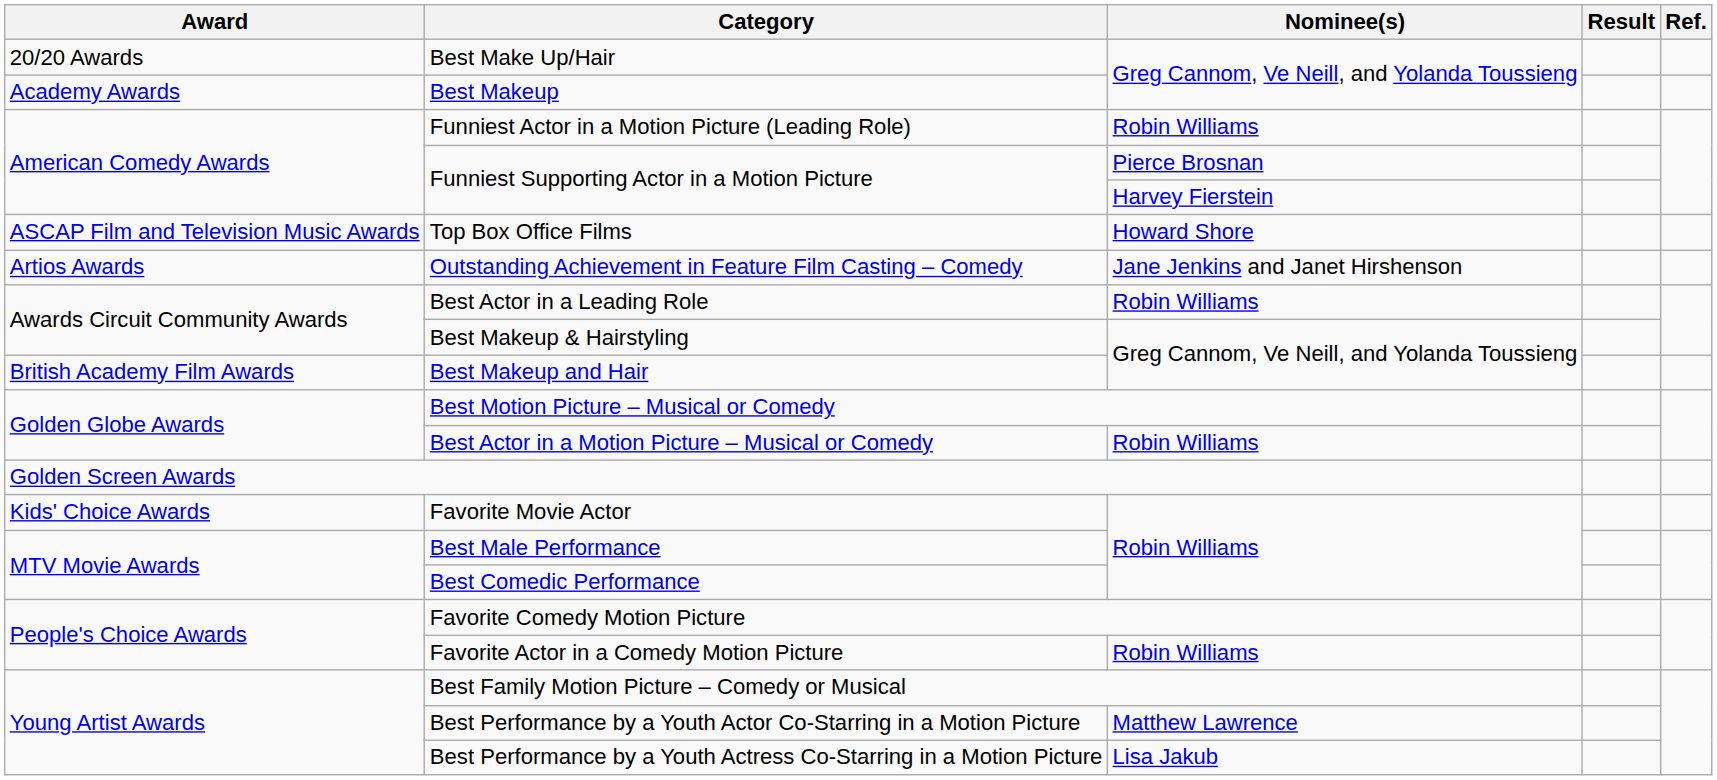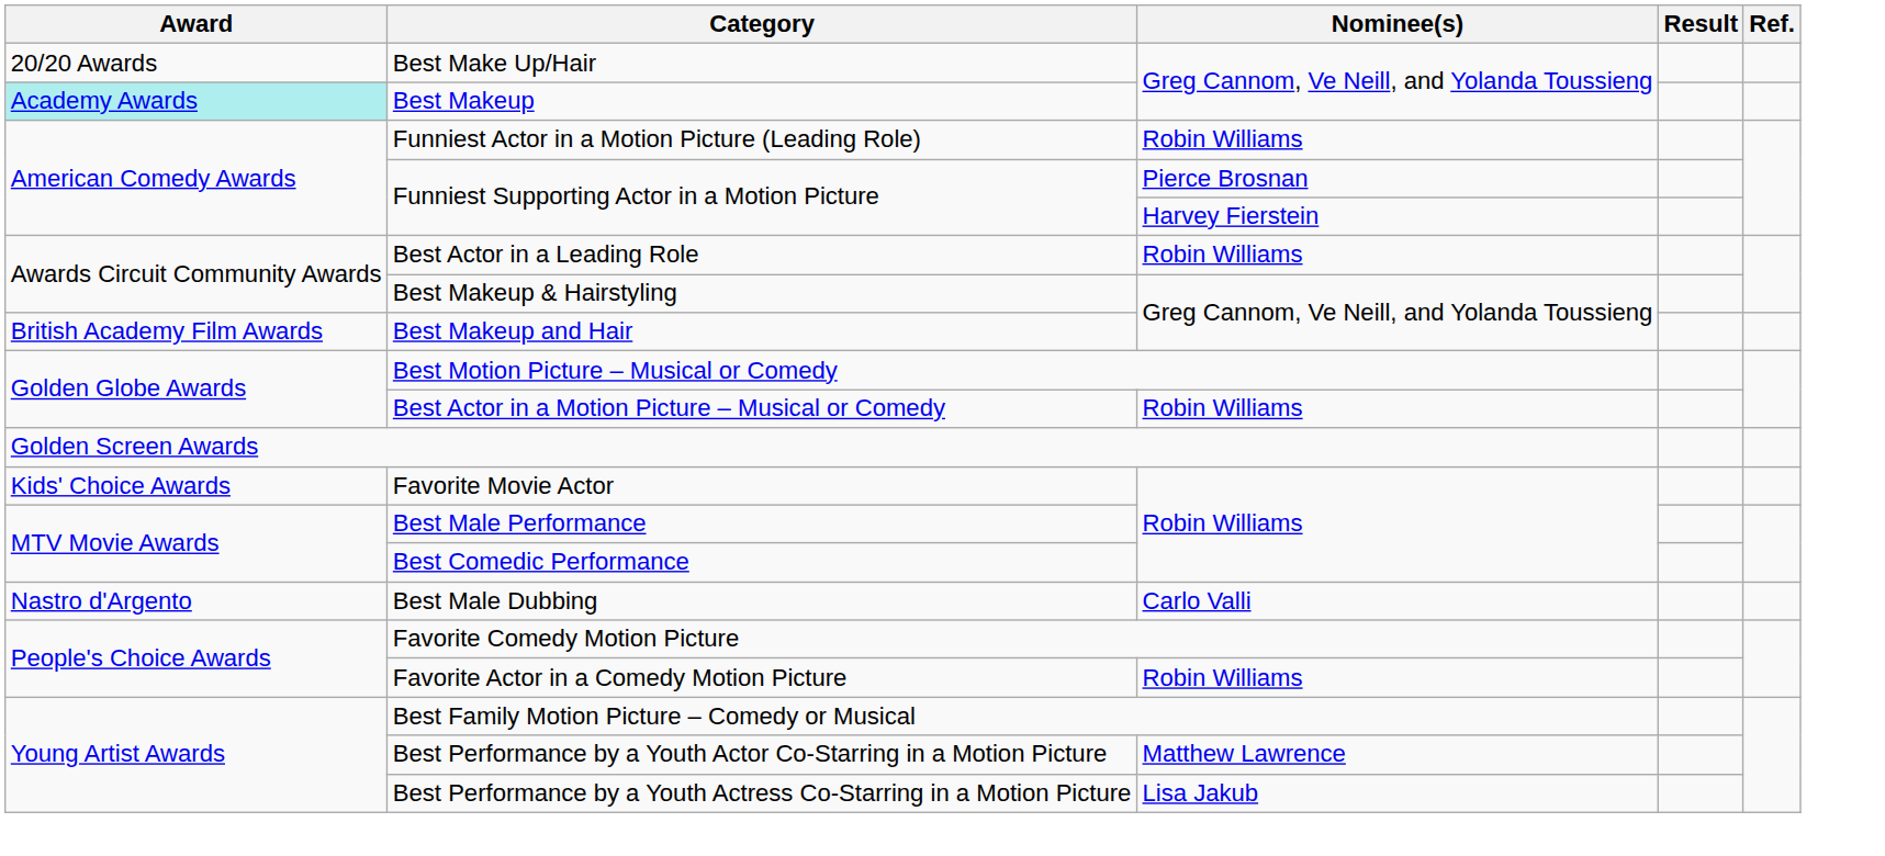Best Makeup | Award: no background -> paleturquoise background
- row: ASCAP Film and Television Music Awards | Top Box Office Films | Howard Shore
- row: Artios Awards | Outstanding Achievement in Feature Film Casting – Comedy | Jane Jenkins and Janet Hirshenson
+ row: Nastro d'Argento | Best Male Dubbing | Carlo Valli
